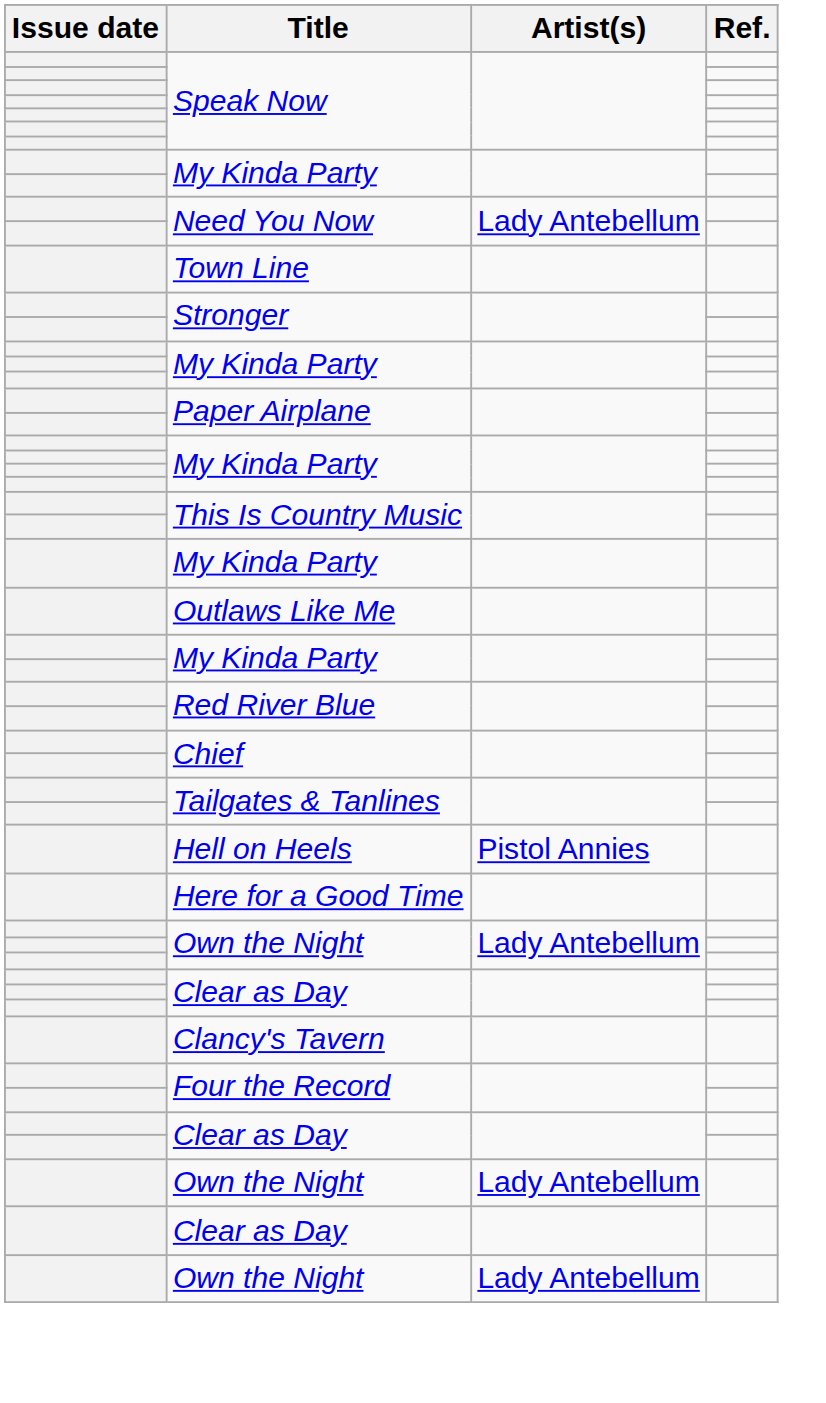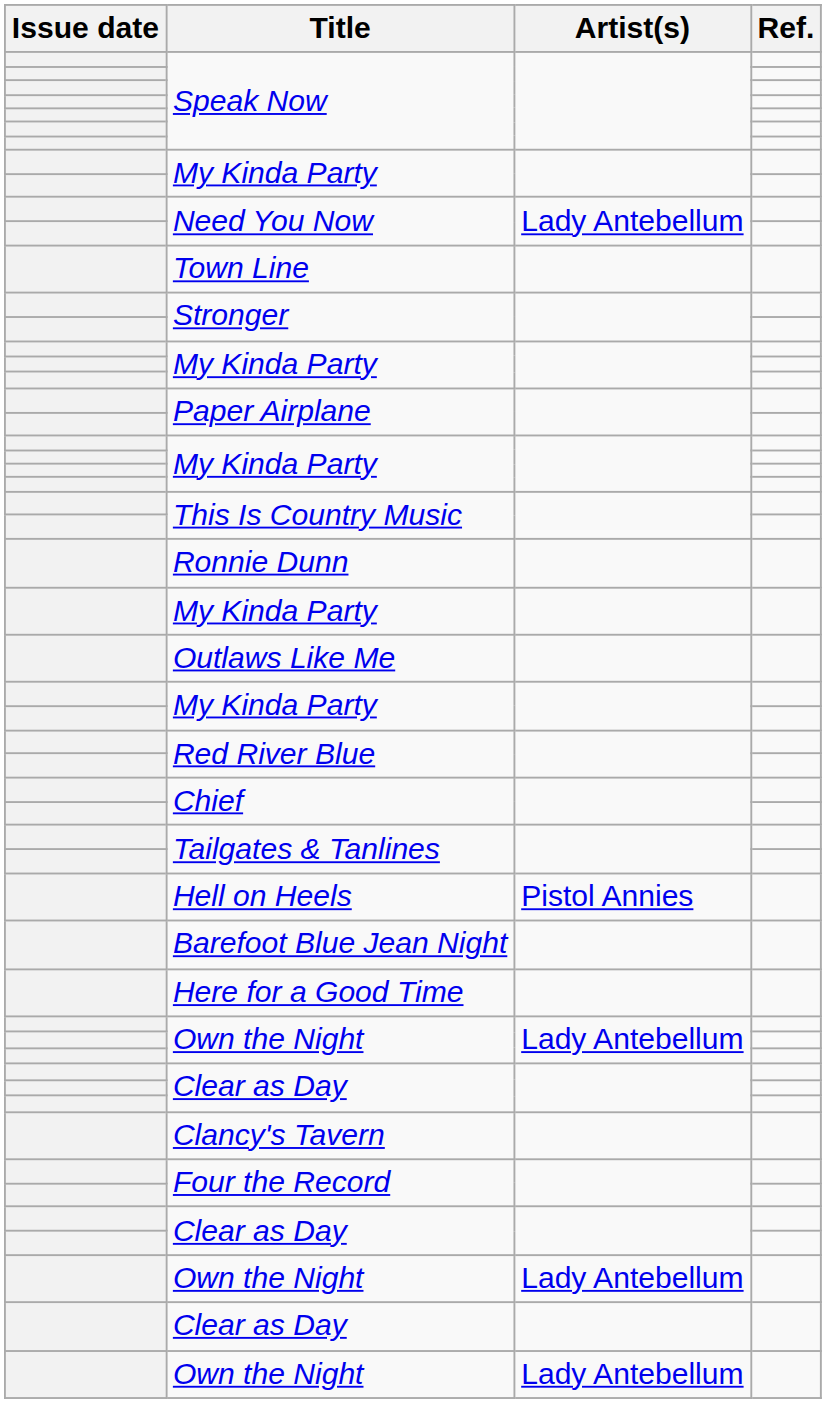+ row: Ronnie Dunn
+ row: Barefoot Blue Jean Night
